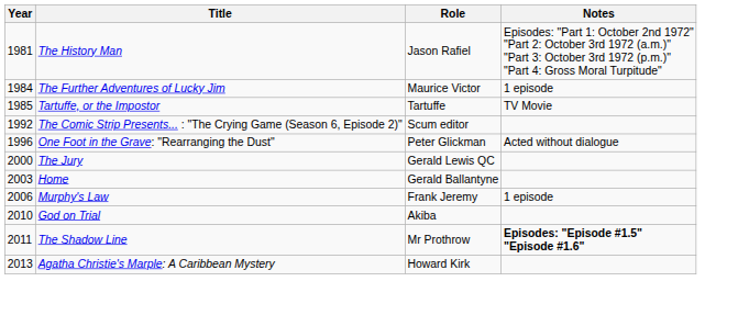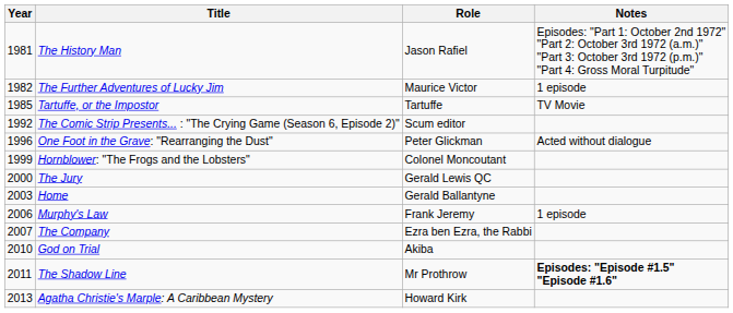The Further Adventures of Lucky Jim | Year: 1984 -> 1982
+ row: 1999 | Hornblower: "The Frogs and the Lobsters" | Colonel Moncoutant
+ row: 2007 | The Company | Ezra ben Ezra, the Rabbi
